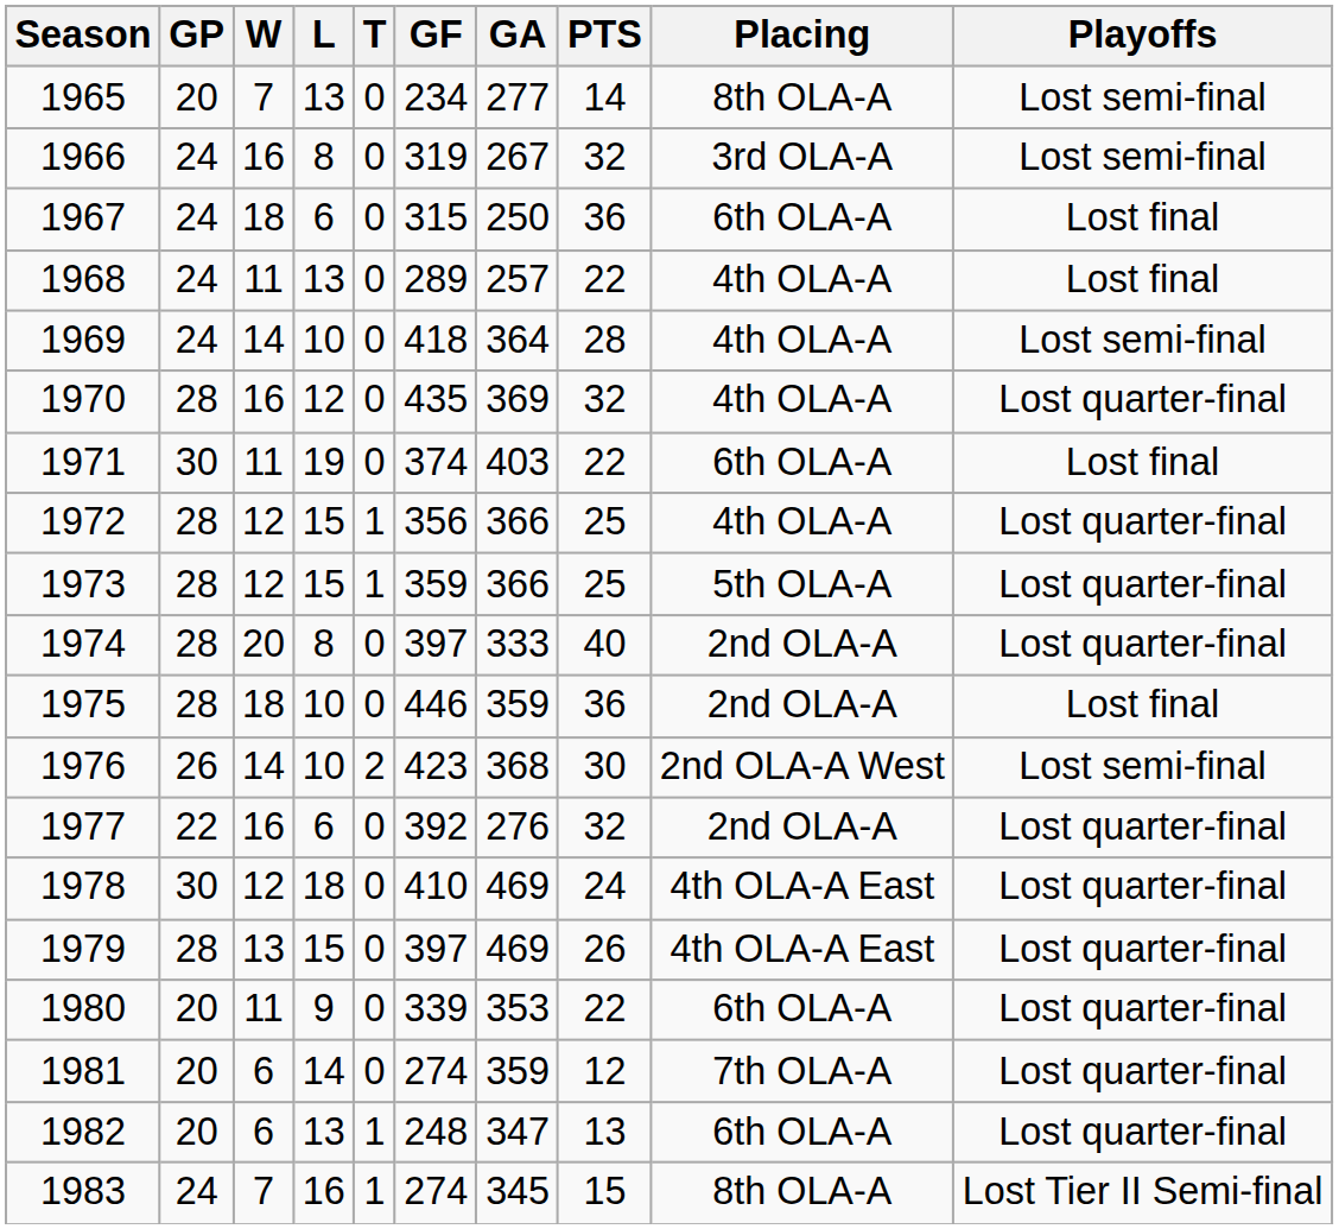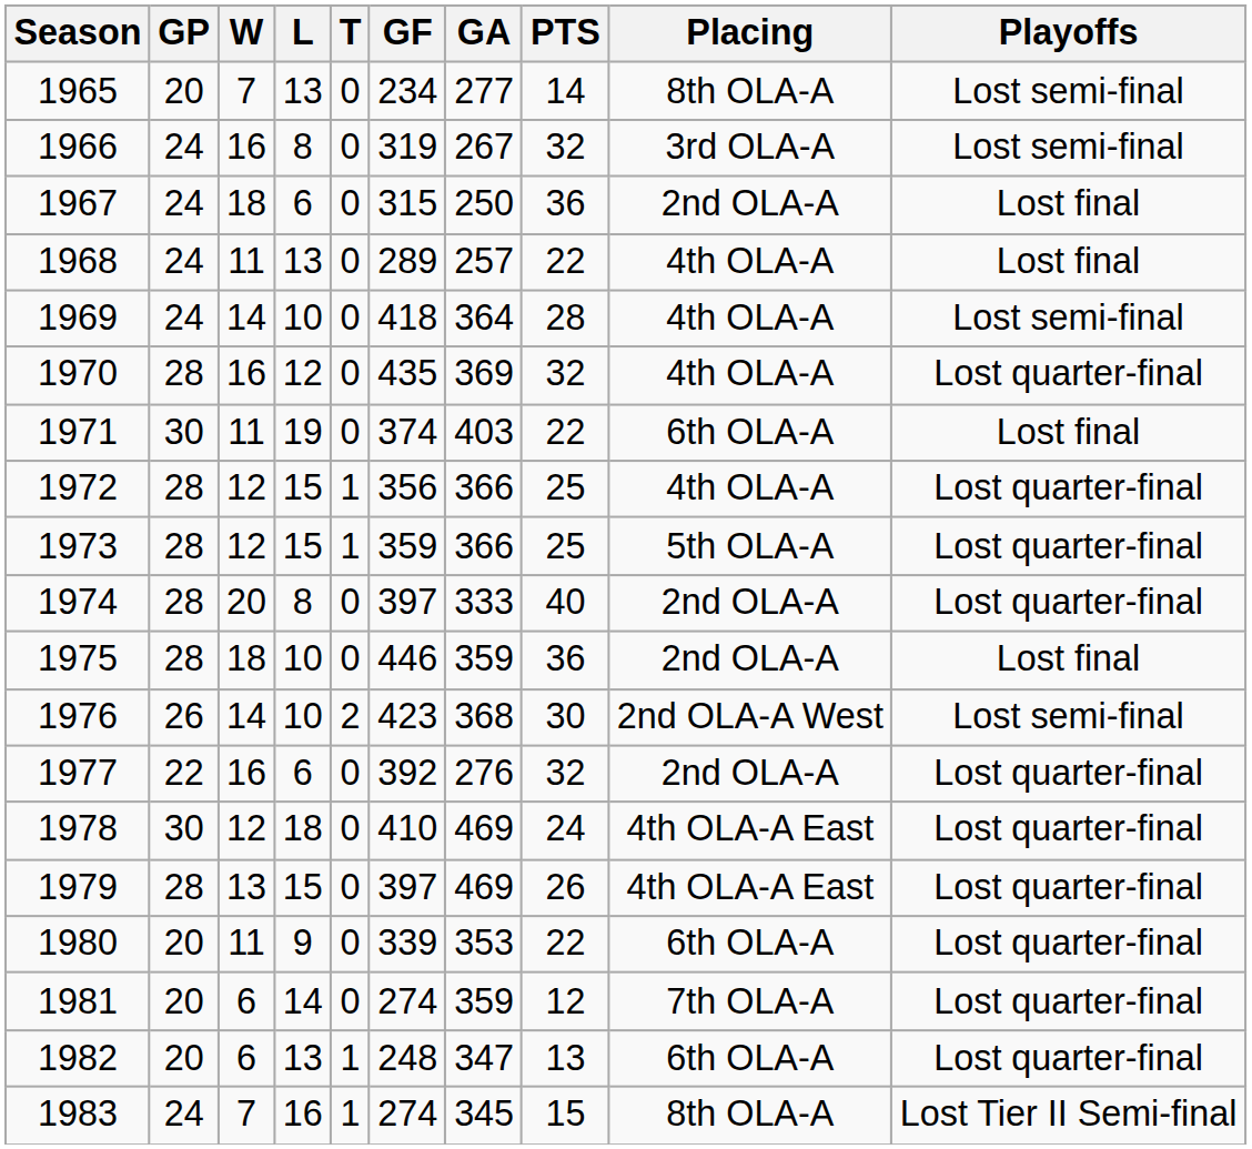1967 | Placing: 6th OLA-A -> 2nd OLA-A
